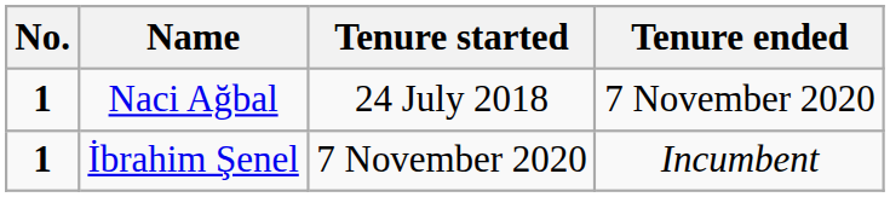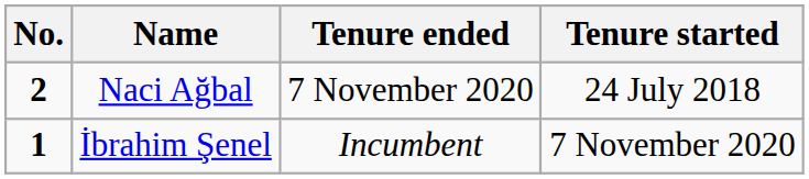columns swapped: Tenure started <-> Tenure ended
Naci Ağbal | No.: 1 -> 2
